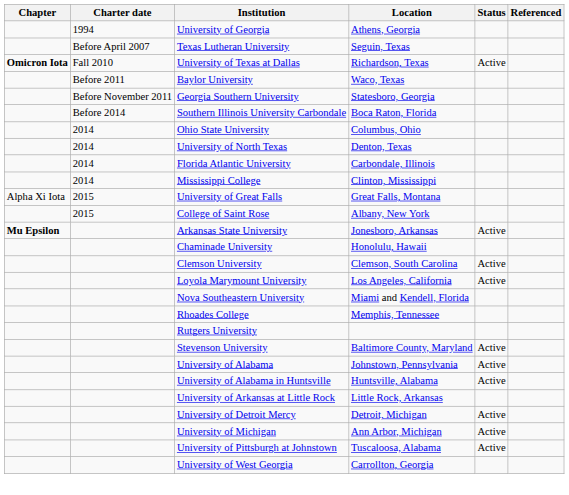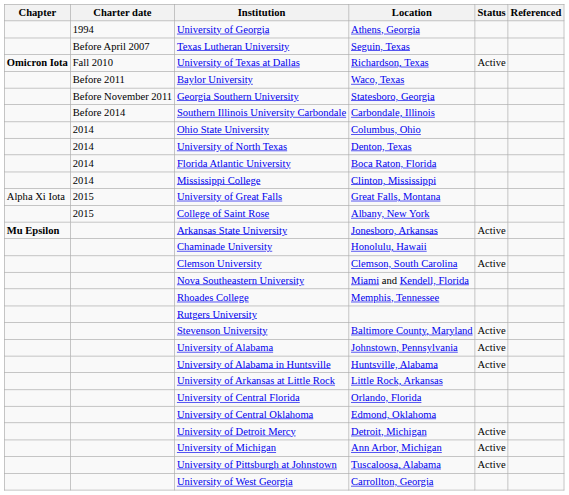Southern Illinois University Carbondale | Location: Boca Raton, Florida -> Carbondale, Illinois
Florida Atlantic University | Location: Carbondale, Illinois -> Boca Raton, Florida
- row: Loyola Marymount University | Los Angeles, California | Active
+ row: University of Central Florida | Orlando, Florida
+ row: University of Central Oklahoma | Edmond, Oklahoma
